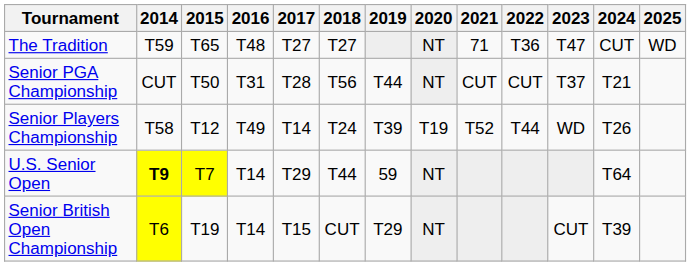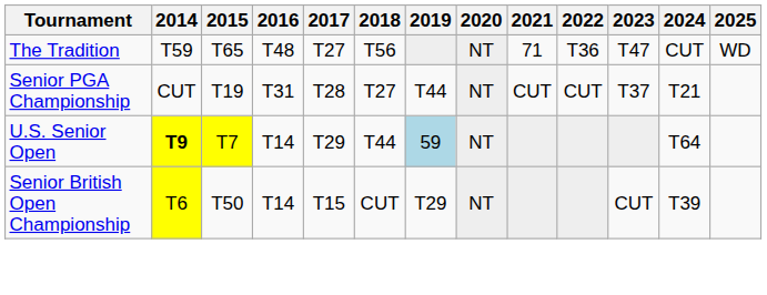The Tradition | 2018: T27 -> T56
Senior PGA Championship | 2015: T50 -> T19
Senior PGA Championship | 2018: T56 -> T27
- row: Senior Players Championship | T58 | T12 | T49 | T14 | T24 | T39 | T19 | T52 | T44 | WD | T26
U.S. Senior Open | 2019: no background -> lightblue background
Senior British Open Championship | 2015: T19 -> T50
